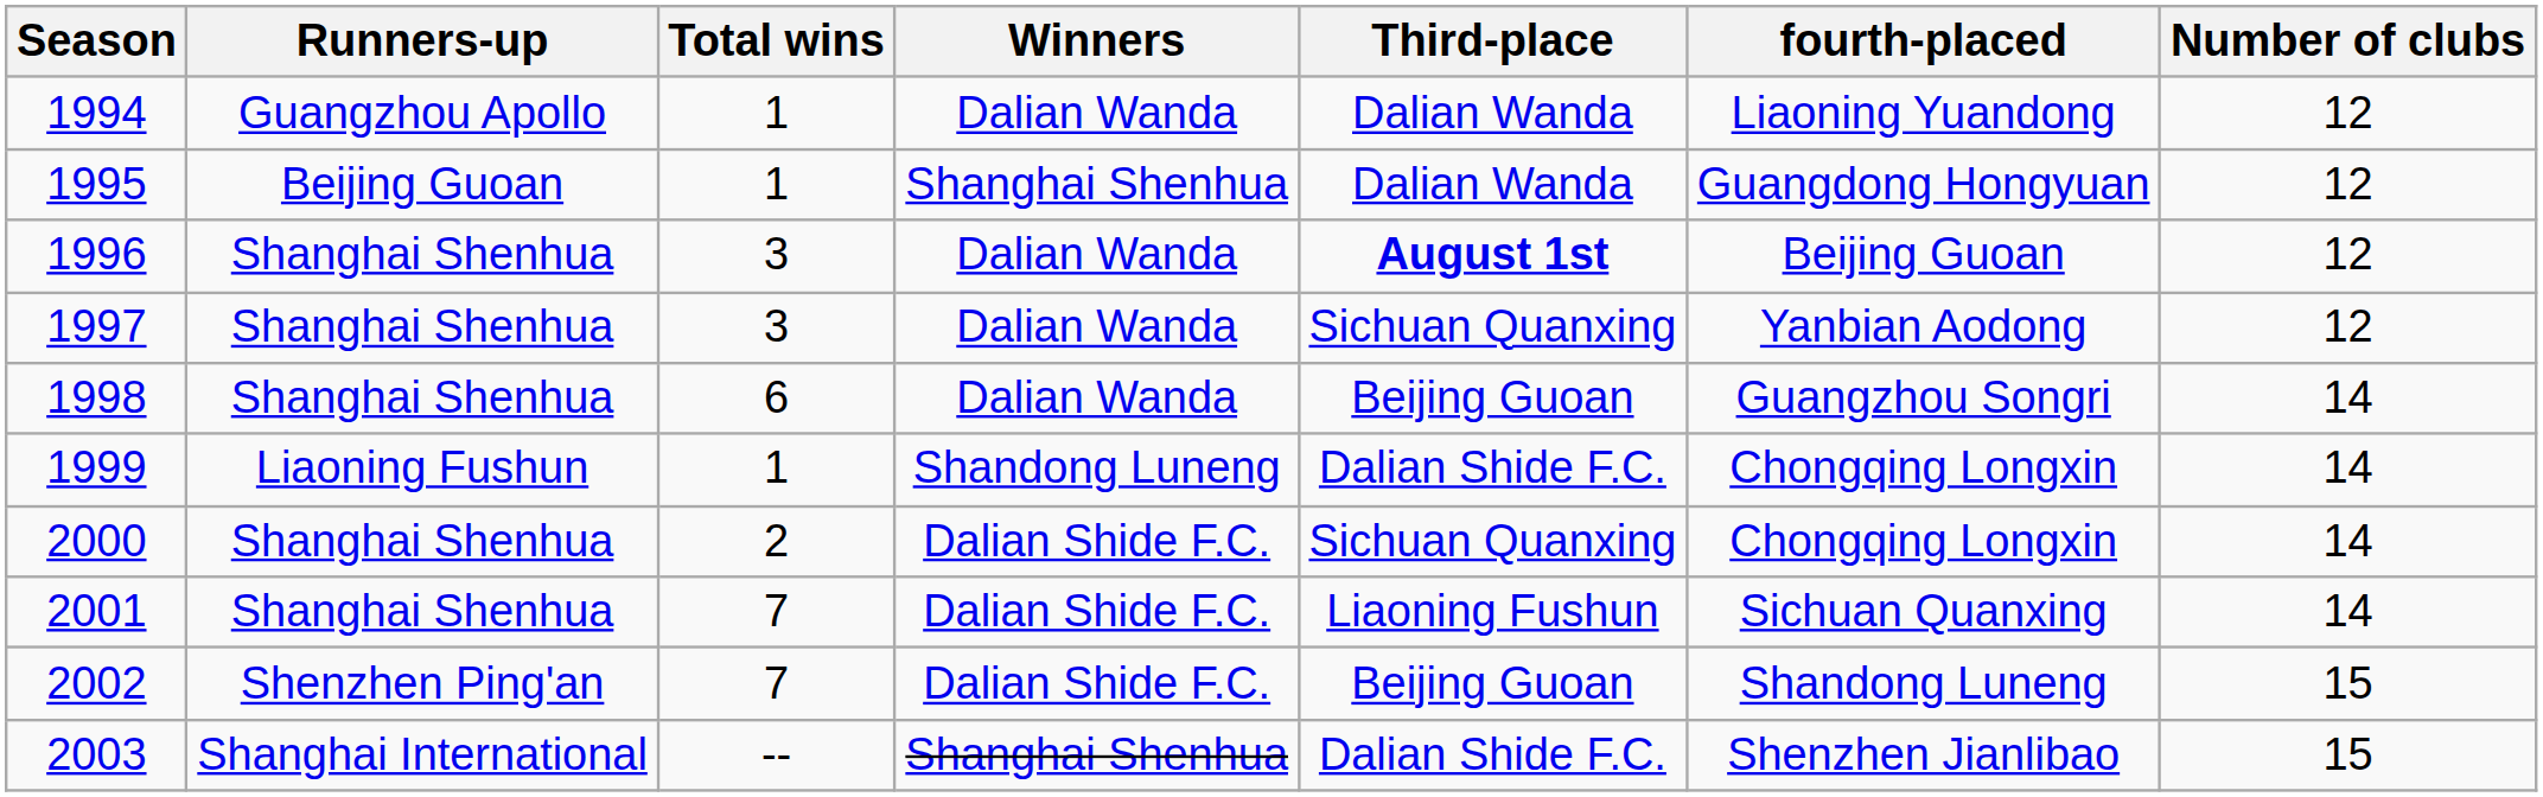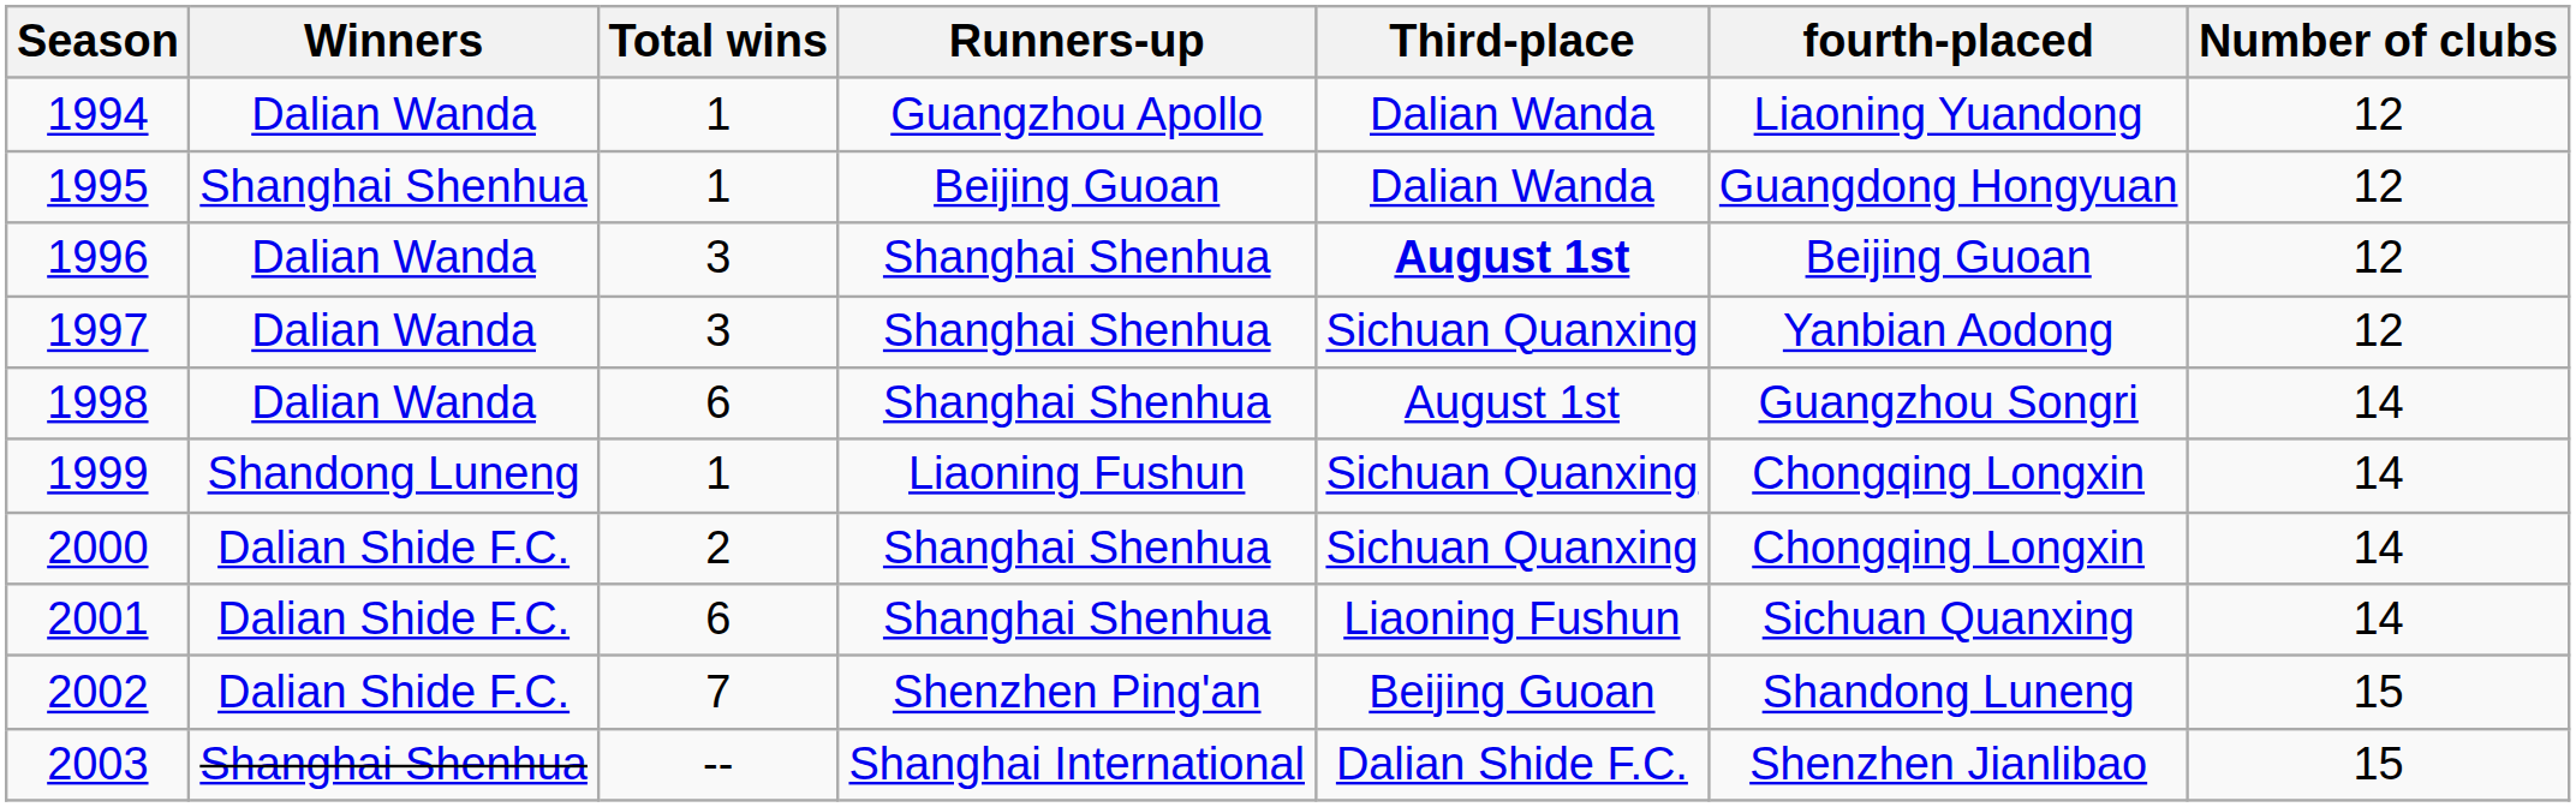columns swapped: Winners <-> Runners-up
1998 | Third-place: Beijing Guoan -> August 1st
1999 | Third-place: Dalian Shide F.C. -> Sichuan Quanxing
2001 | Total wins: 7 -> 6
